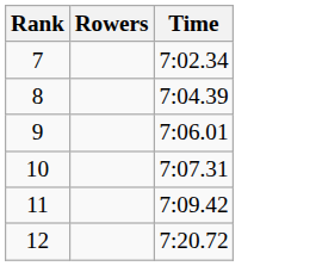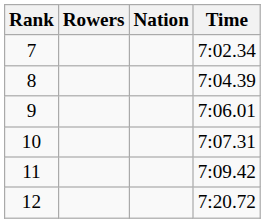+ column: Nation
